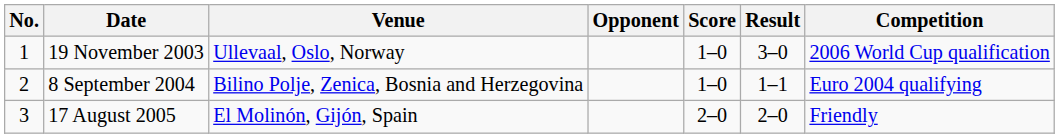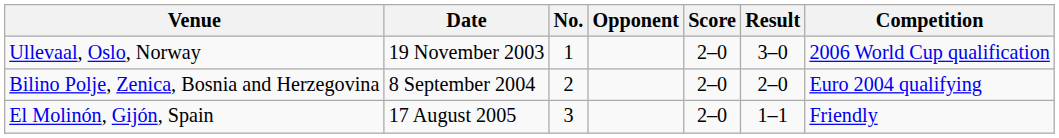columns swapped: No. <-> Venue
19 November 2003 | Score: 1–0 -> 2–0
8 September 2004 | Score: 1–0 -> 2–0
8 September 2004 | Result: 1–1 -> 2–0
17 August 2005 | Result: 2–0 -> 1–1
